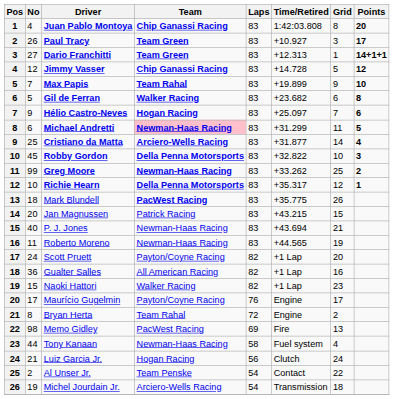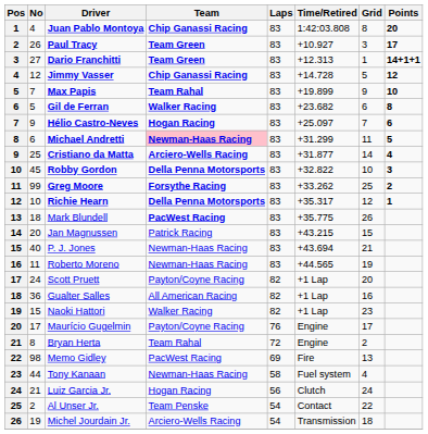Greg Moore | Team: Newman-Haas Racing -> Forsythe Racing
